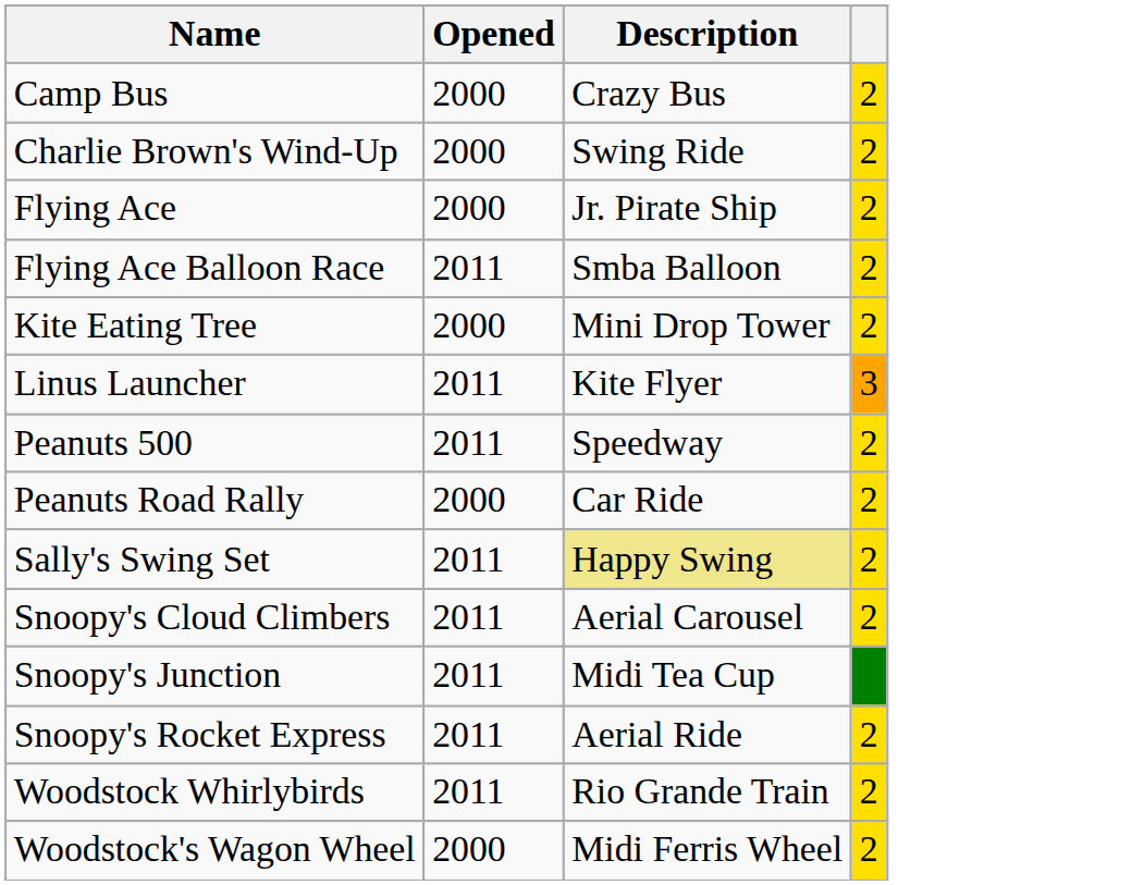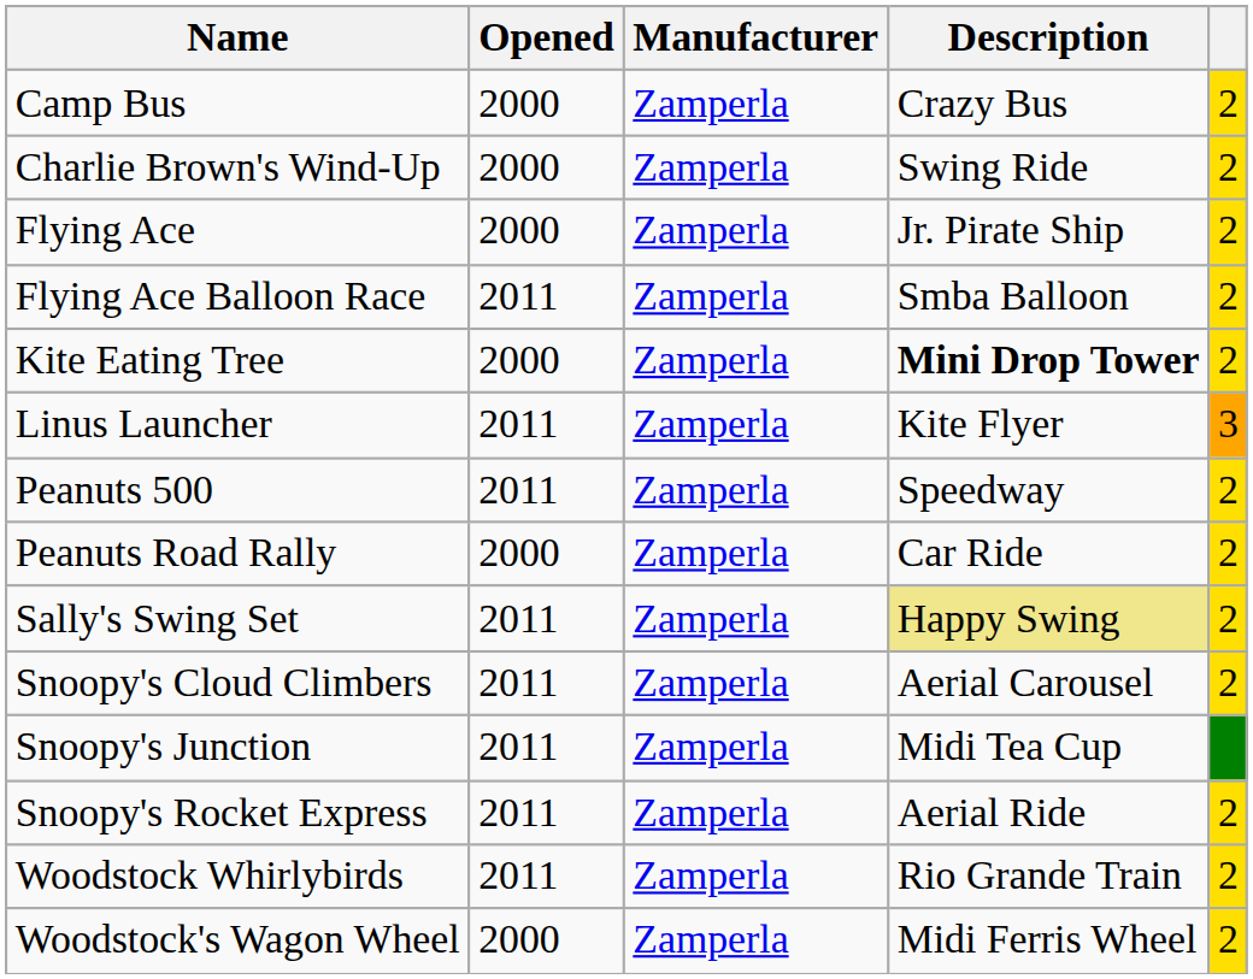+ column: Manufacturer | Zamperla | Zamperla | Zamperla | Zamperla | Zamperla | Zamperla | Zamperla | Zamperla | Zamperla | Zamperla | Zamperla | Zamperla | Zamperla | Zamperla
Kite Eating Tree | Description: normal -> bold
